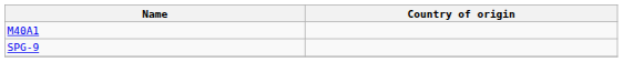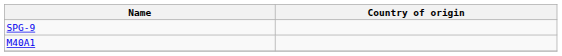rows swapped: SPG-9 <-> M40A1
